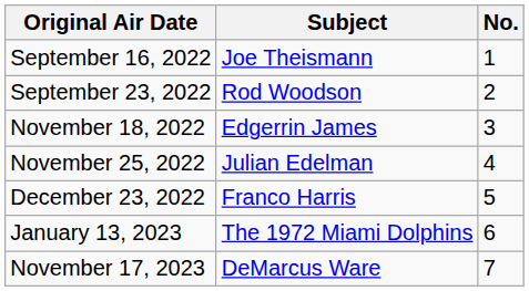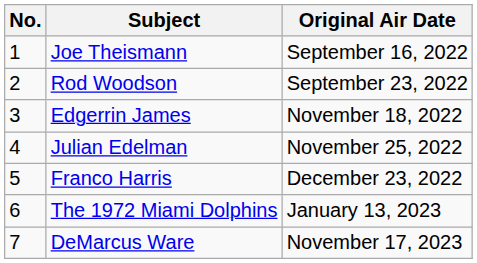columns swapped: No. <-> Original Air Date
